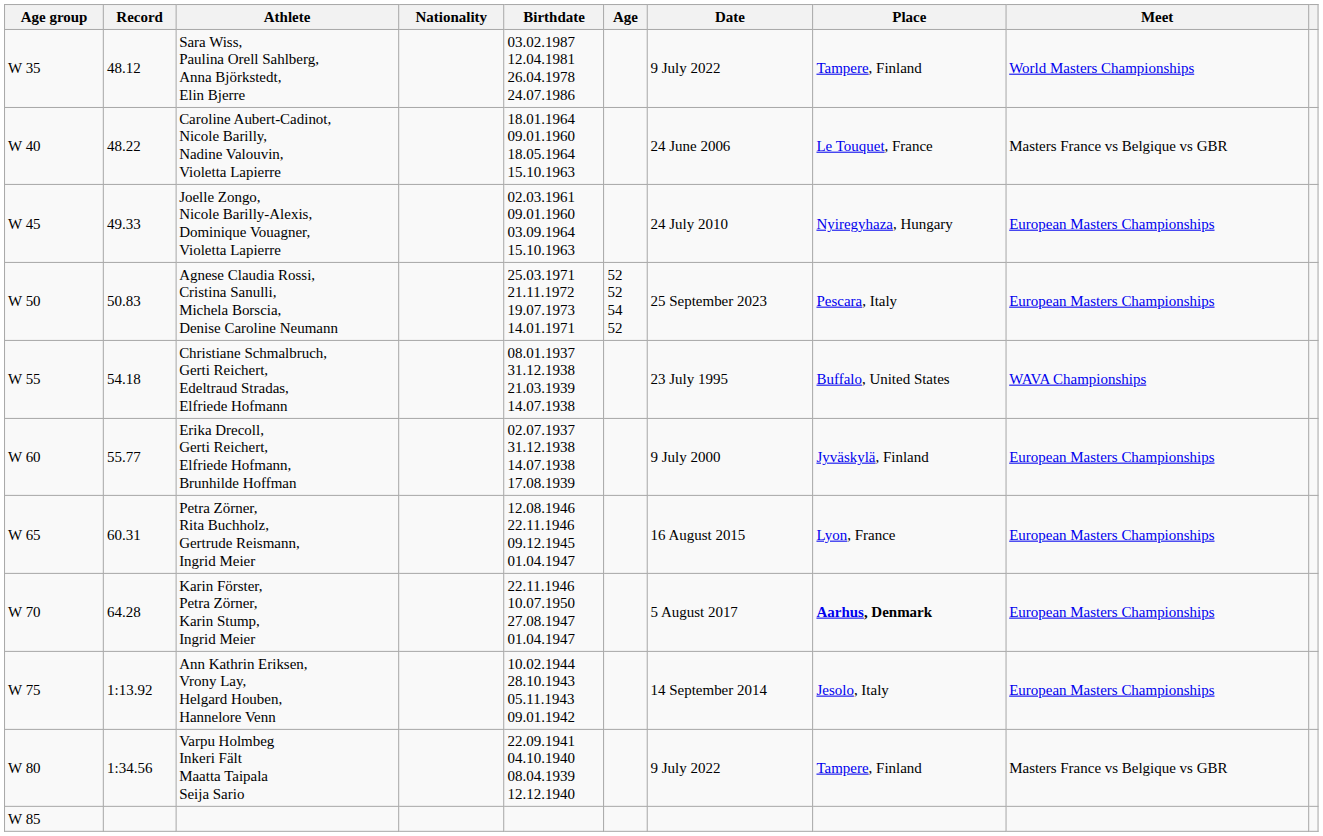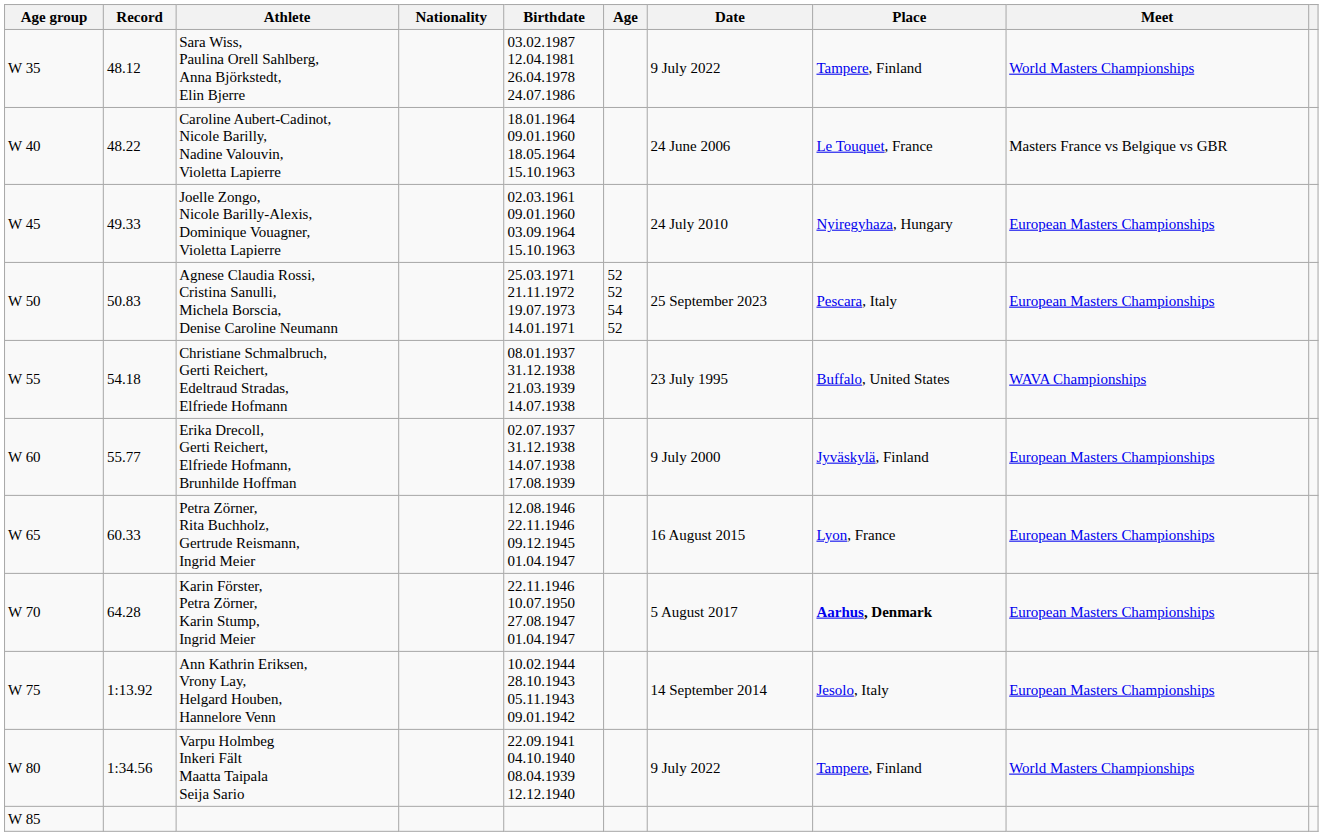Petra Zörner, Rita Buchholz, Gertrude Reismann, Ingrid Meier | Record: 60.31 -> 60.33
Varpu Holmbeg Inkeri Fält Maatta Taipala Seija Sario | Meet: Masters France vs Belgique vs GBR -> World Masters Championships
